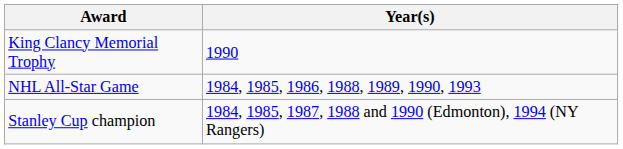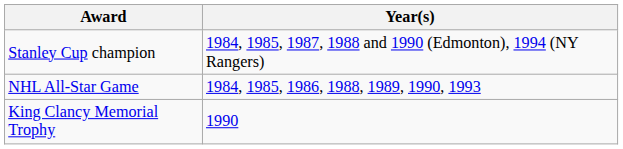rows swapped: Stanley Cup champion <-> King Clancy Memorial Trophy
